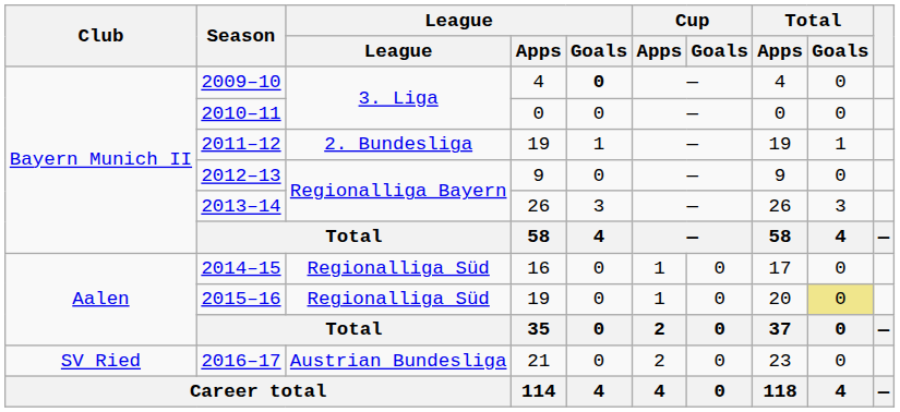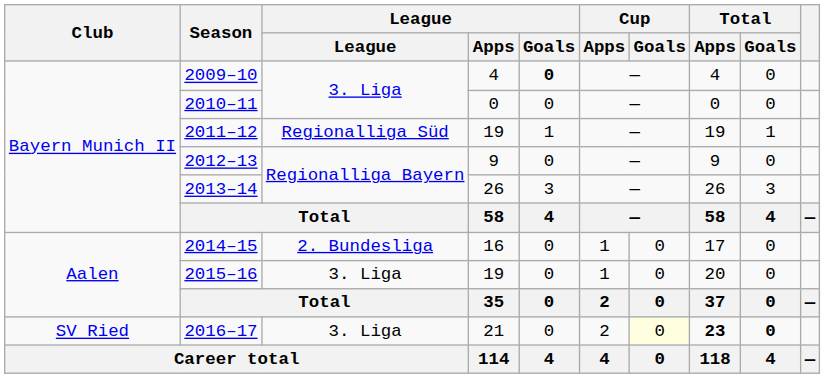2011–12 | League: 2. Bundesliga -> Regionalliga Süd
2014–15 | League: Regionalliga Süd -> 2. Bundesliga
2015–16 | League: Regionalliga Süd -> 3. Liga
2015–16 | Total / Goals: khaki background -> no background
2016–17 | League: Austrian Bundesliga -> 3. Liga
2016–17 | Cup / Goals: no background -> lightyellow background
2016–17 | Total / Apps: normal -> bold
2016–17 | Total / Goals: normal -> bold
